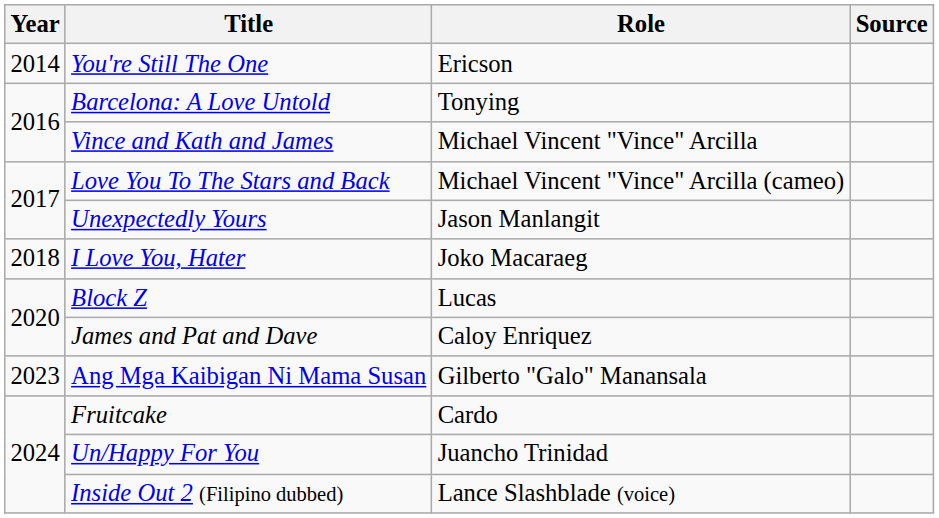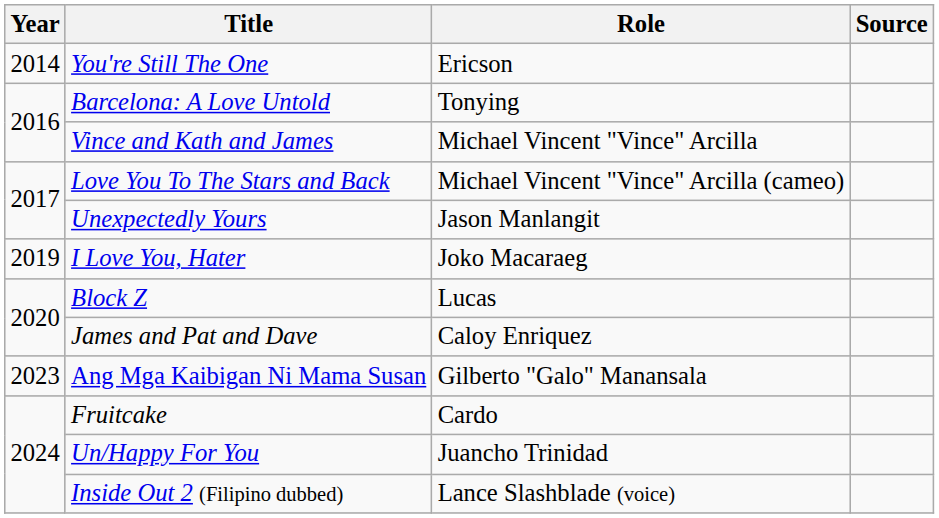I Love You, Hater | Year: 2018 -> 2019
